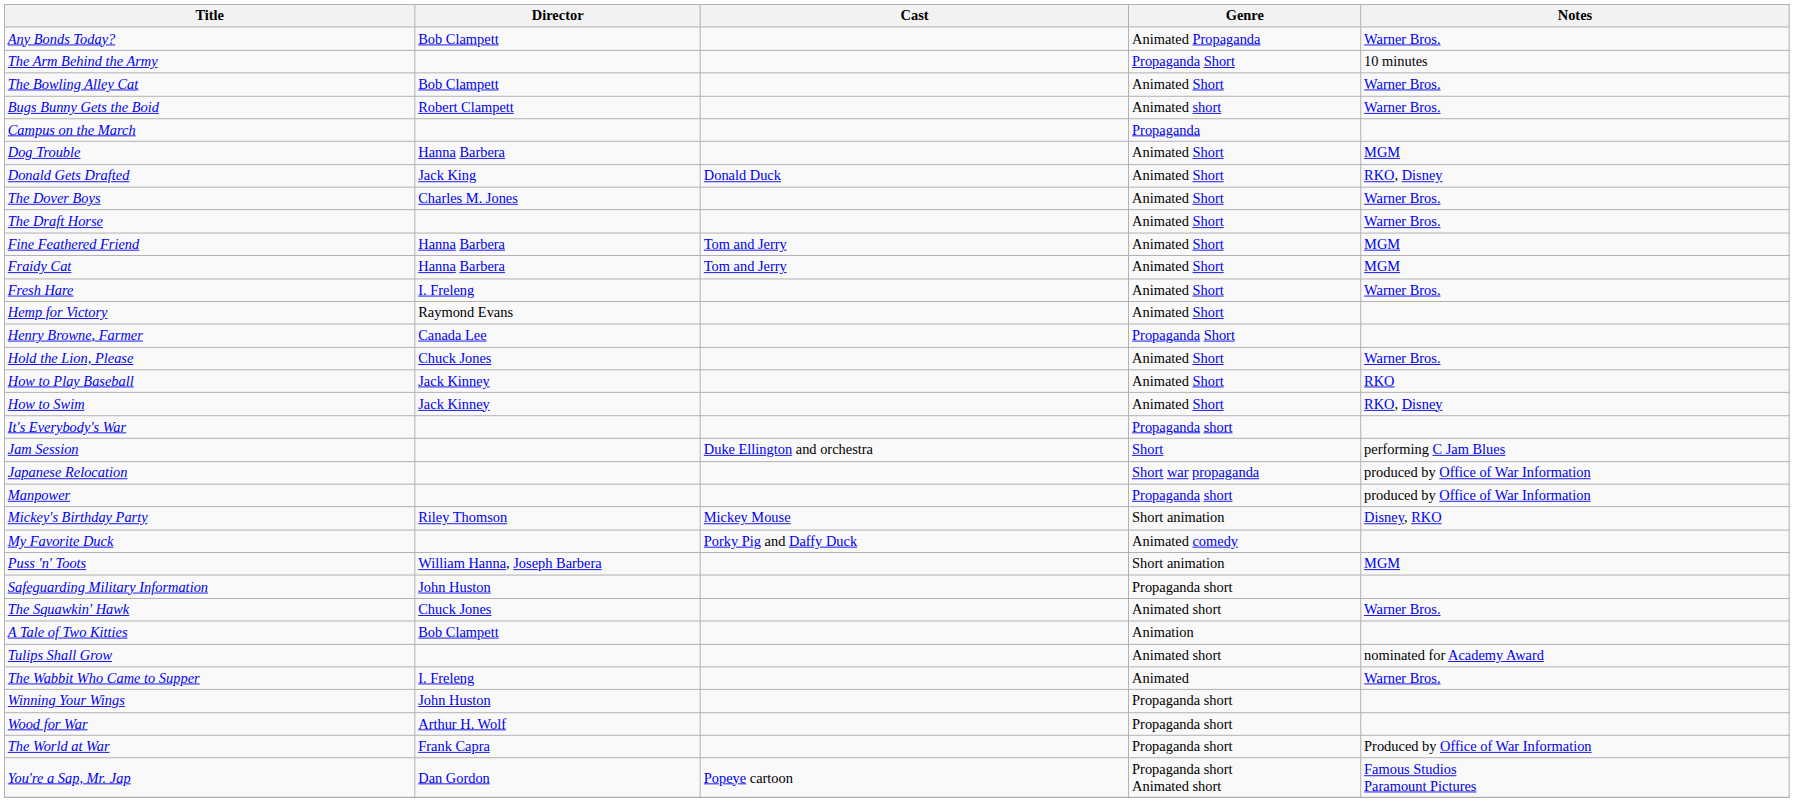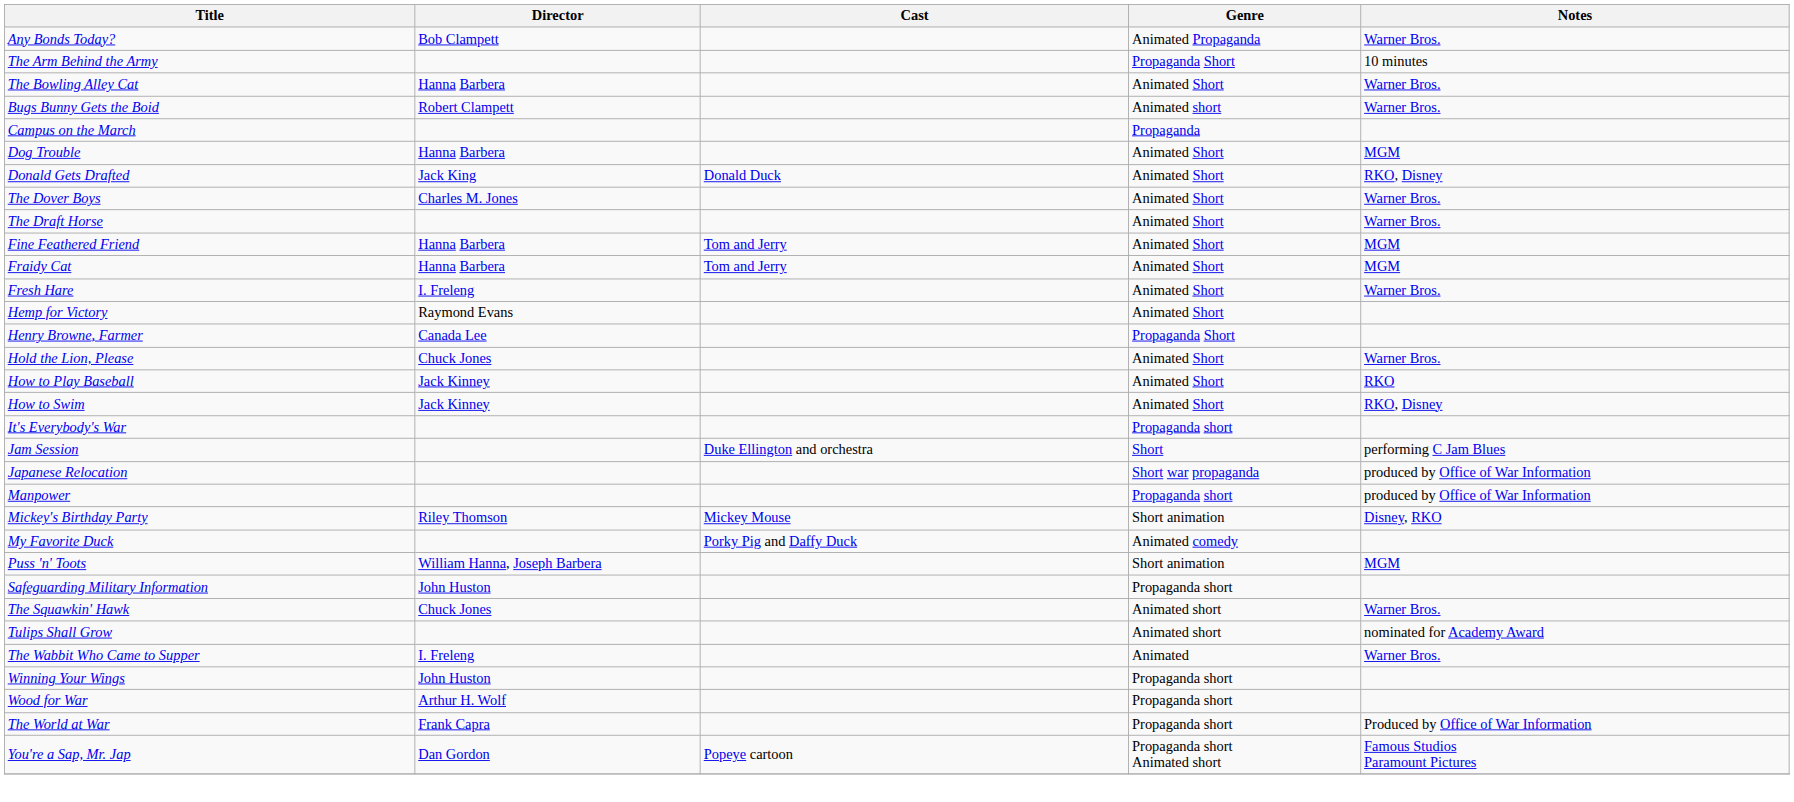The Bowling Alley Cat | Director: Bob Clampett -> Hanna Barbera
- row: A Tale of Two Kitties | Bob Clampett | Animation
